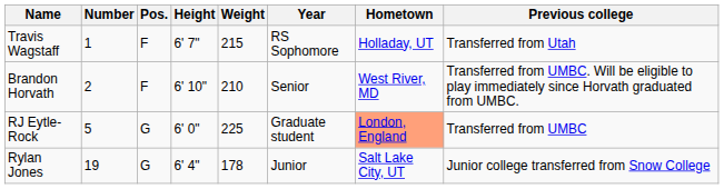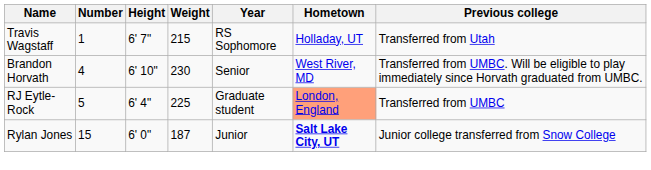- column: Pos. | F | F | G | G
Brandon Horvath | Number: 2 -> 4
Brandon Horvath | Weight: 210 -> 230
RJ Eytle-Rock | Height: 6' 0" -> 6' 4"
Rylan Jones | Number: 19 -> 15
Rylan Jones | Height: 6' 4" -> 6' 0"
Rylan Jones | Weight: 178 -> 187
Rylan Jones | Hometown: normal -> bold
